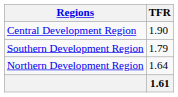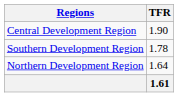Southern Development Region | TFR: 1.79 -> 1.78
